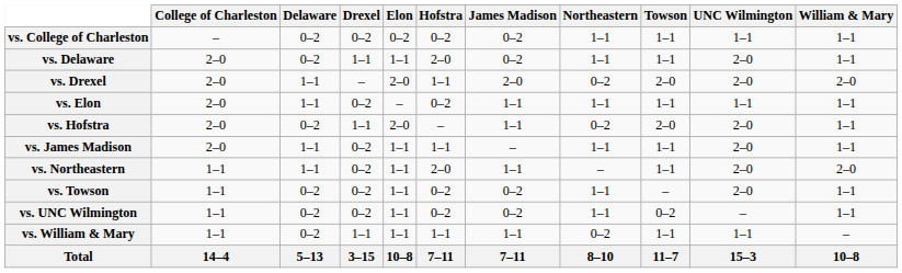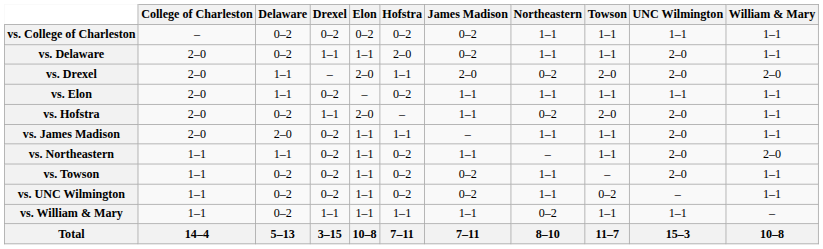vs. James Madison | Delaware: 1–1 -> 2–0
vs. Northeastern | Hofstra: 2–0 -> 0–2
